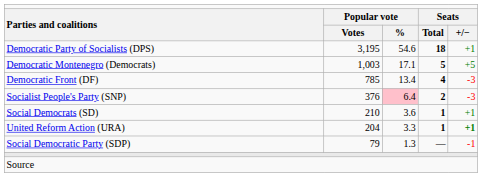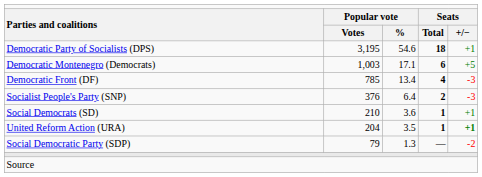Democratic Montenegro (Democrats) | column 4: 5 -> 6
Socialist People's Party (SNP) | column 3: pink background -> no background
United Reform Action (URA) | column 3: 3.3 -> 3.5
Social Democratic Party (SDP) | column 5: -1 -> -2
